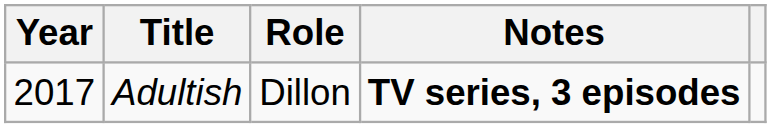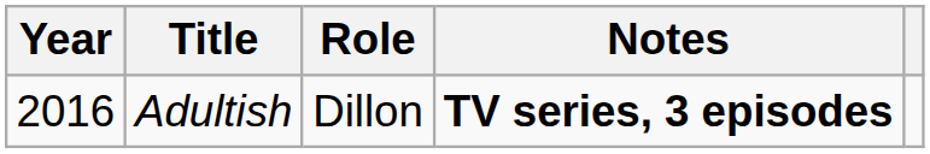Adultish | Year: 2017 -> 2016
